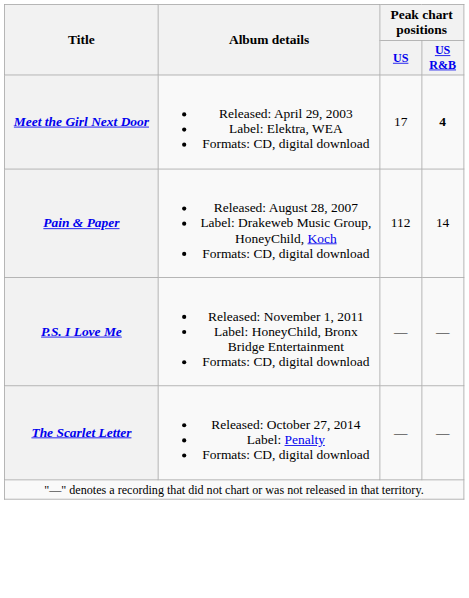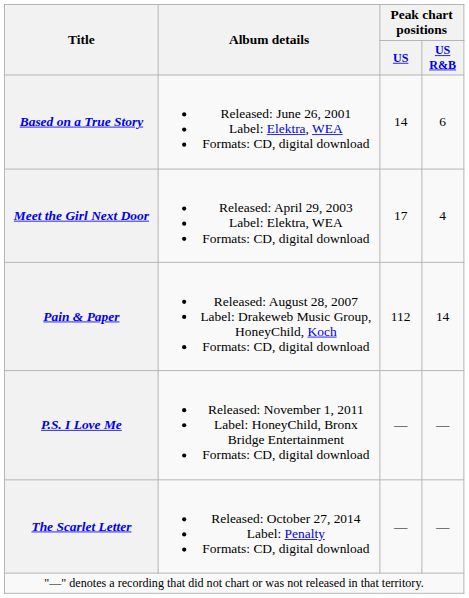+ row: Based on a True Story | Released: June 26, 2001 Label: Elektra, WEA Formats: CD, digital download | 14 | 6
Meet the Girl Next Door | Peak chart positions / US R&B: bold -> normal
